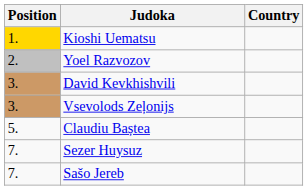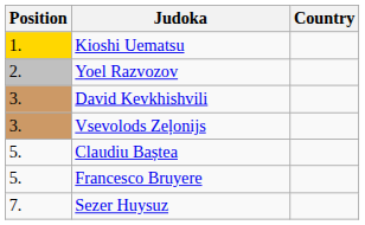+ row: 5. | Francesco Bruyere
- row: 7. | Sašo Jereb
